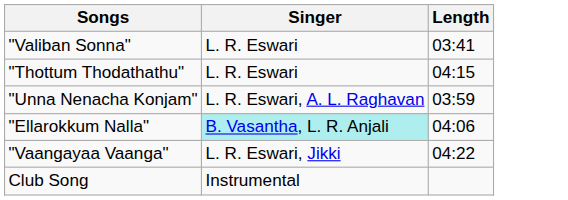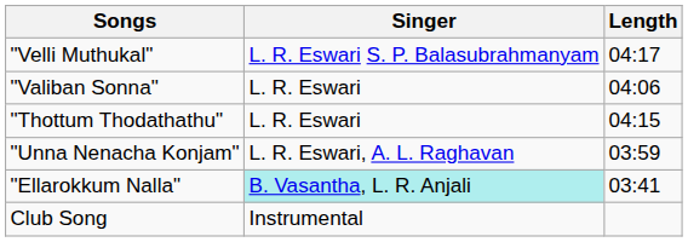+ row: "Velli Muthukal" | L. R. Eswari S. P. Balasubrahmanyam | 04:17
"Valiban Sonna" | Length: 03:41 -> 04:06
"Ellarokkum Nalla" | Length: 04:06 -> 03:41
- row: "Vaangayaa Vaanga" | L. R. Eswari, Jikki | 04:22
